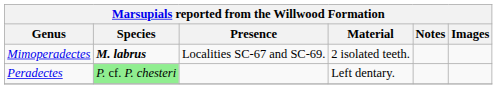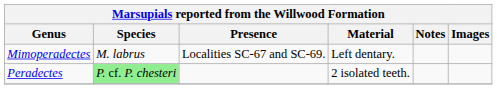Mimoperadectes | Species: bold -> normal
Mimoperadectes | Material: 2 isolated teeth. -> Left dentary.
Peradectes | Material: Left dentary. -> 2 isolated teeth.
